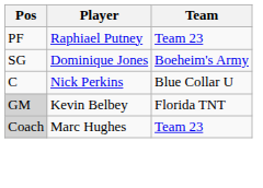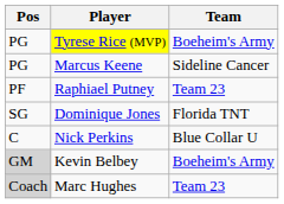+ row: PG | Tyrese Rice (MVP) | Boeheim's Army
+ row: PG | Marcus Keene | Sideline Cancer
Dominique Jones | Team: Boeheim's Army -> Florida TNT
Kevin Belbey | Team: Florida TNT -> Boeheim's Army
